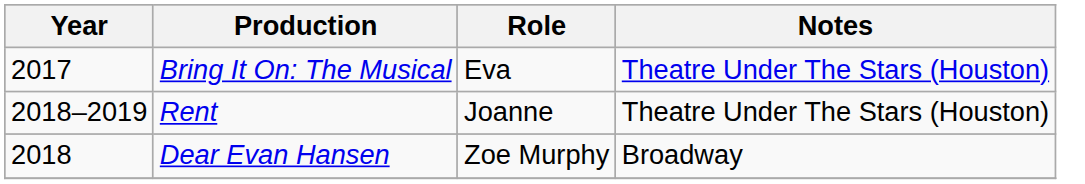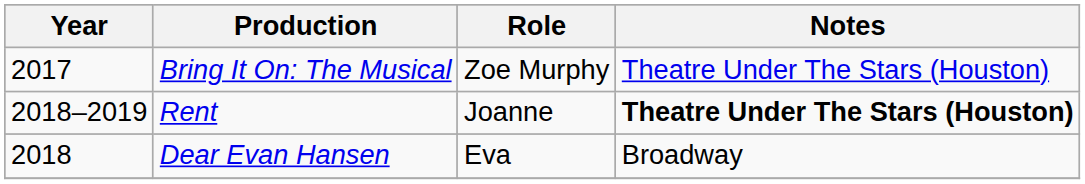Bring It On: The Musical | Role: Eva -> Zoe Murphy
Rent | Notes: normal -> bold
Dear Evan Hansen | Role: Zoe Murphy -> Eva
